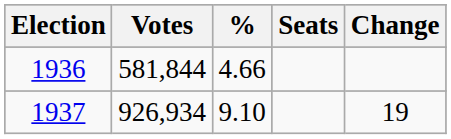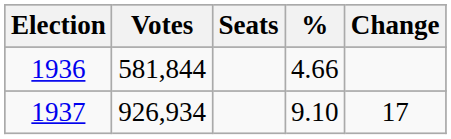columns swapped: % <-> Seats
1937 | Change: 19 -> 17
